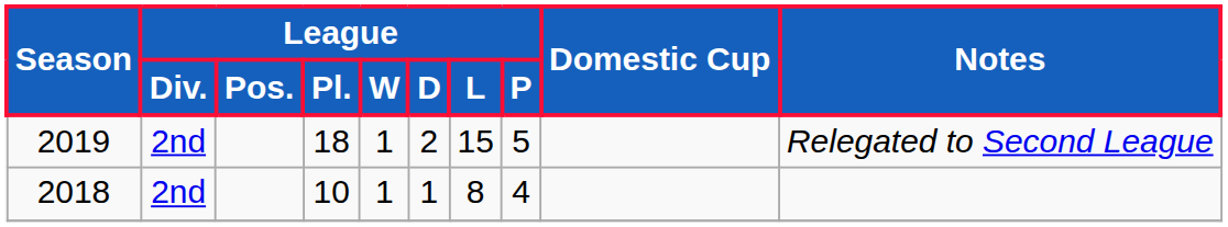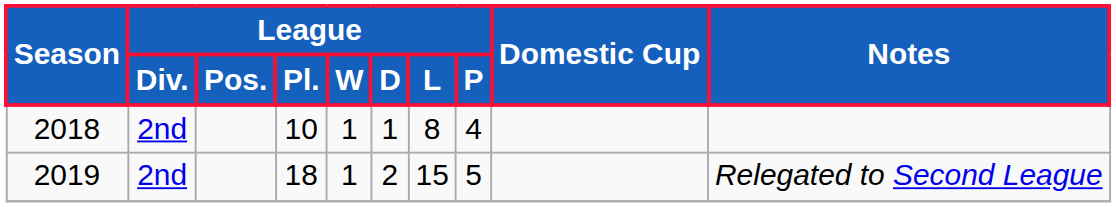rows swapped: 2018 <-> 2019
